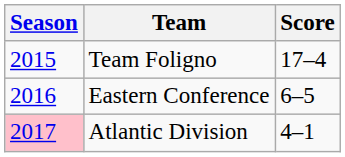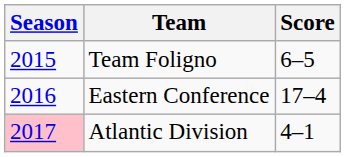Team Foligno | Score: 17–4 -> 6–5
Eastern Conference | Score: 6–5 -> 17–4
